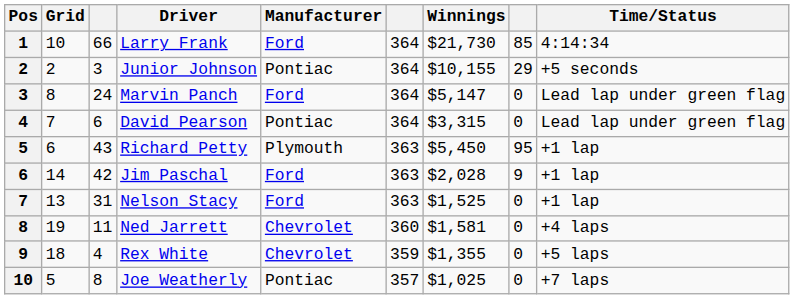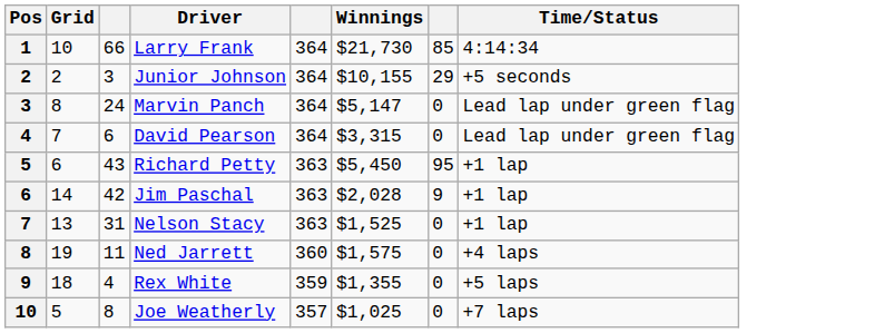- column: Manufacturer | Ford | Pontiac | Ford | Pontiac | Plymouth | Ford | Ford | Chevrolet | Chevrolet | Pontiac
Ned Jarrett | Winnings: $1,581 -> $1,575
